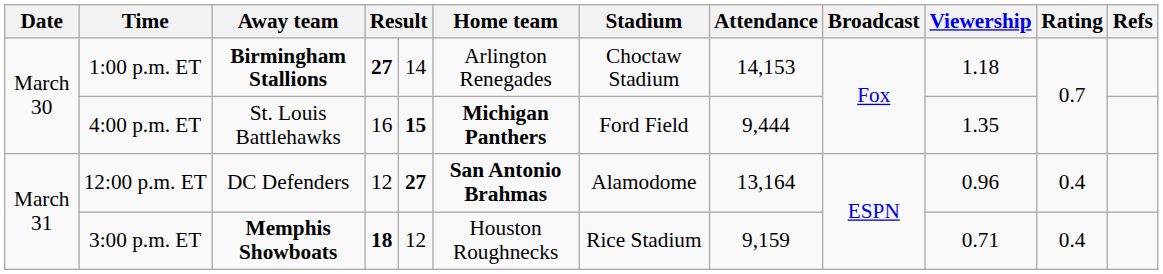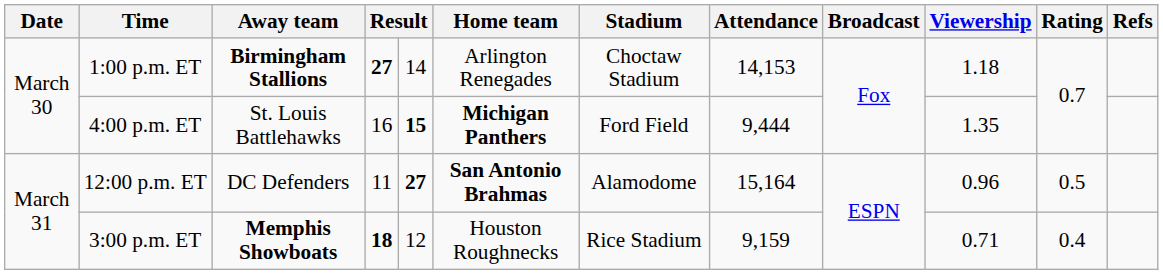12:00 p.m. ET | column 4: 12 -> 11
12:00 p.m. ET | Attendance: 13,164 -> 15,164
12:00 p.m. ET | Rating: 0.4 -> 0.5
